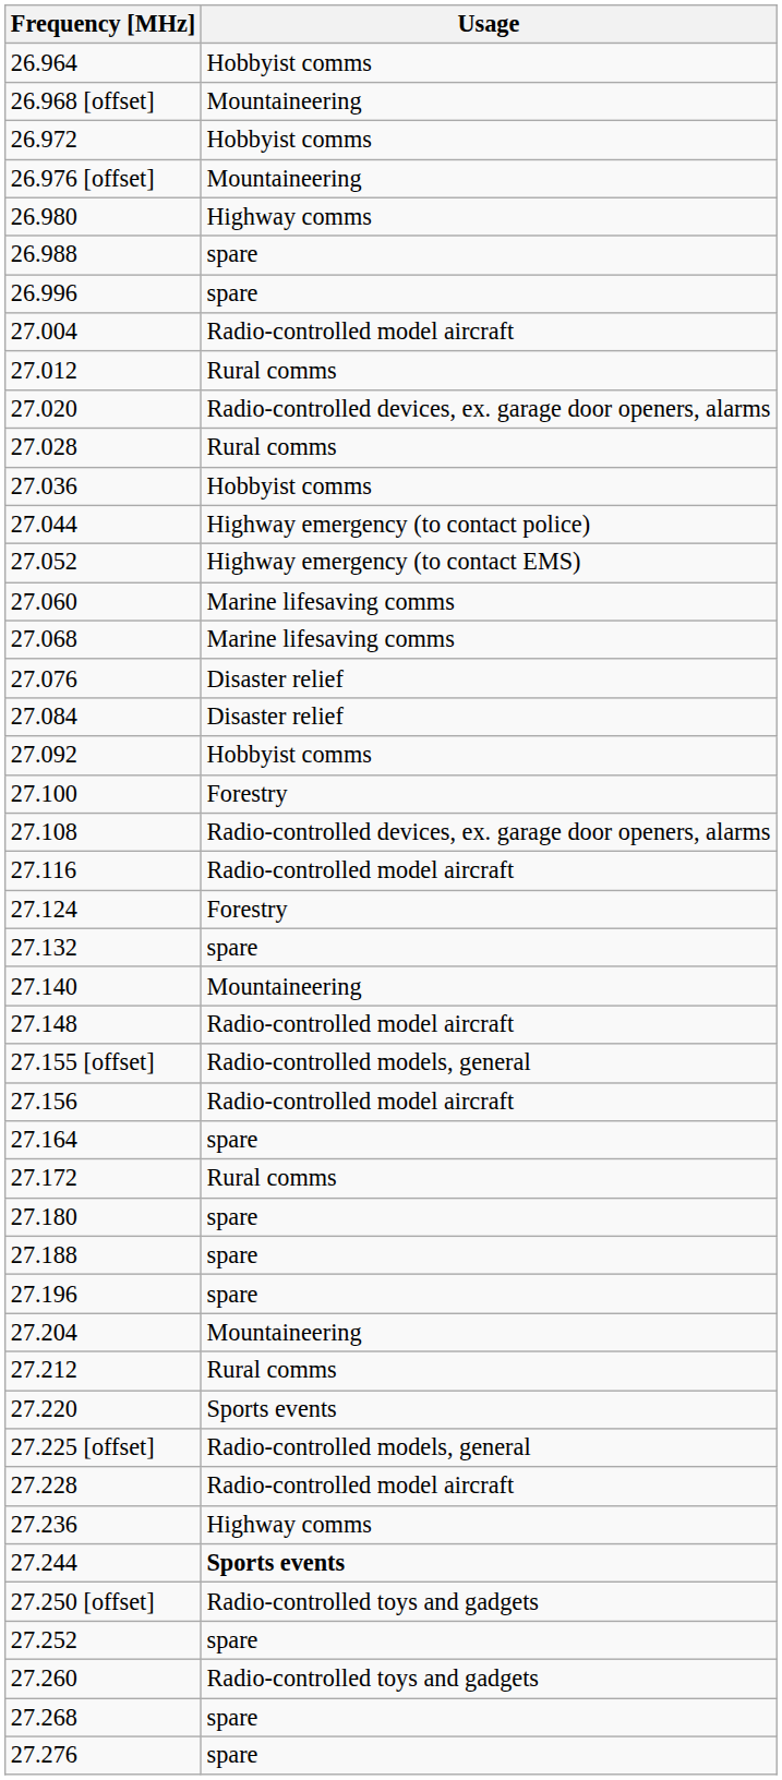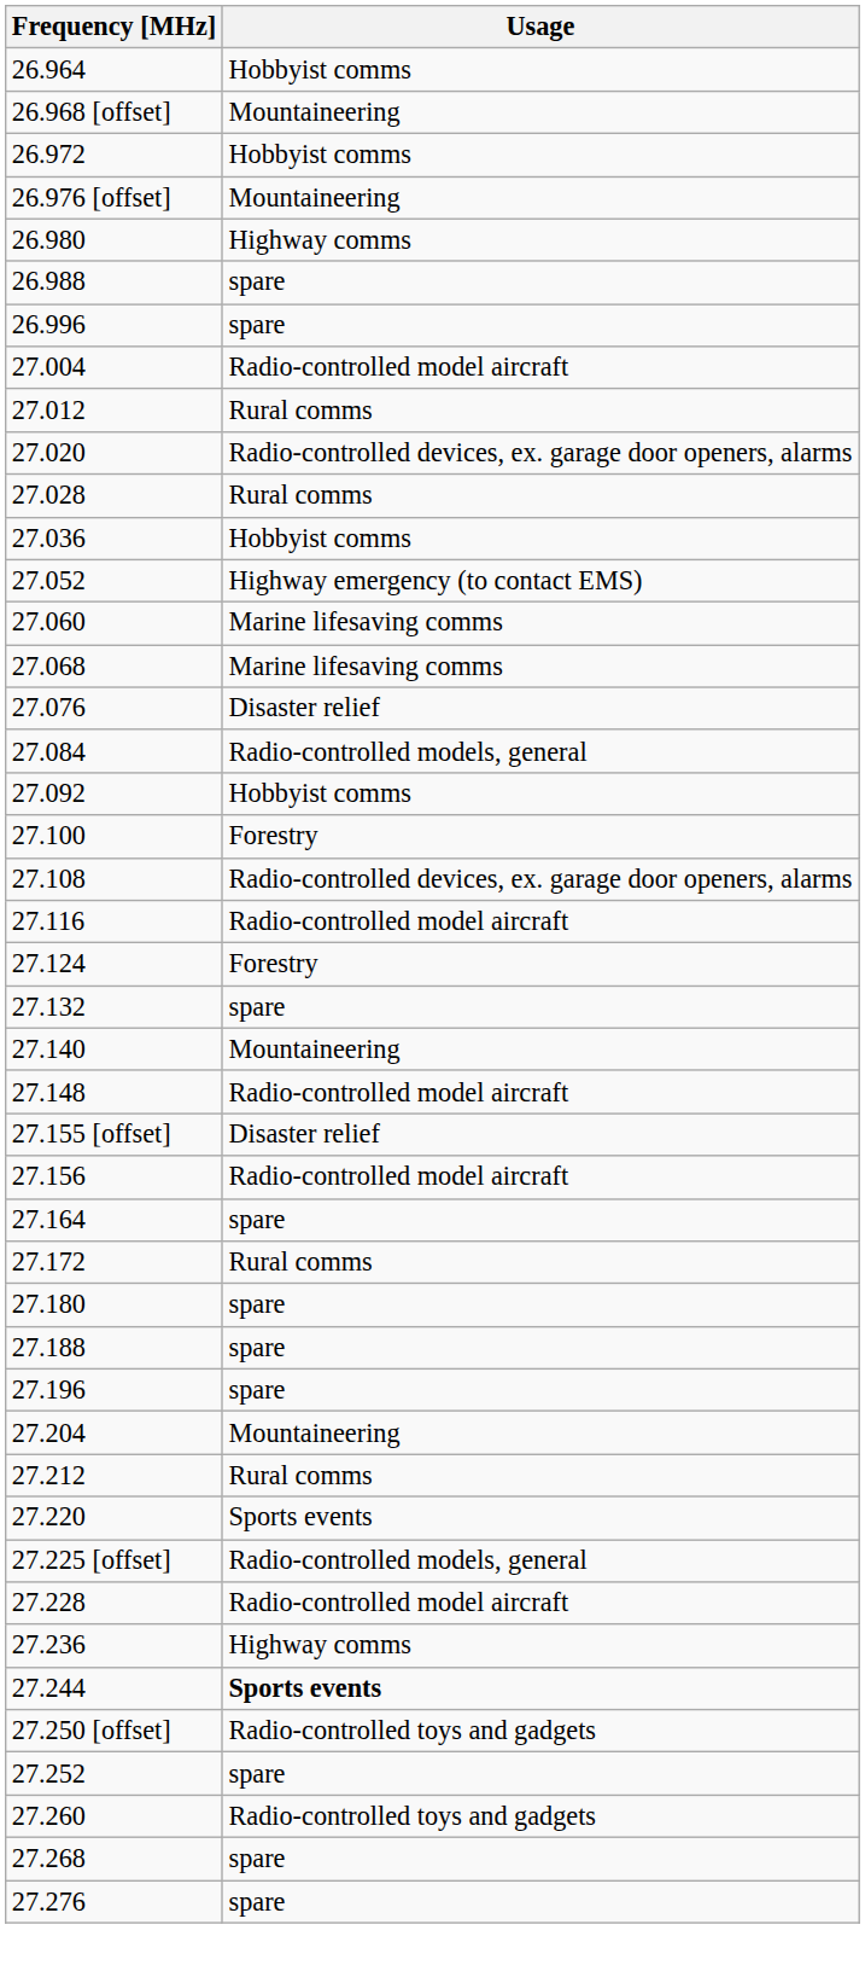- row: 27.044 | Highway emergency (to contact police)
27.084 | Usage: Disaster relief -> Radio-controlled models, general
27.155 [offset] | Usage: Radio-controlled models, general -> Disaster relief
